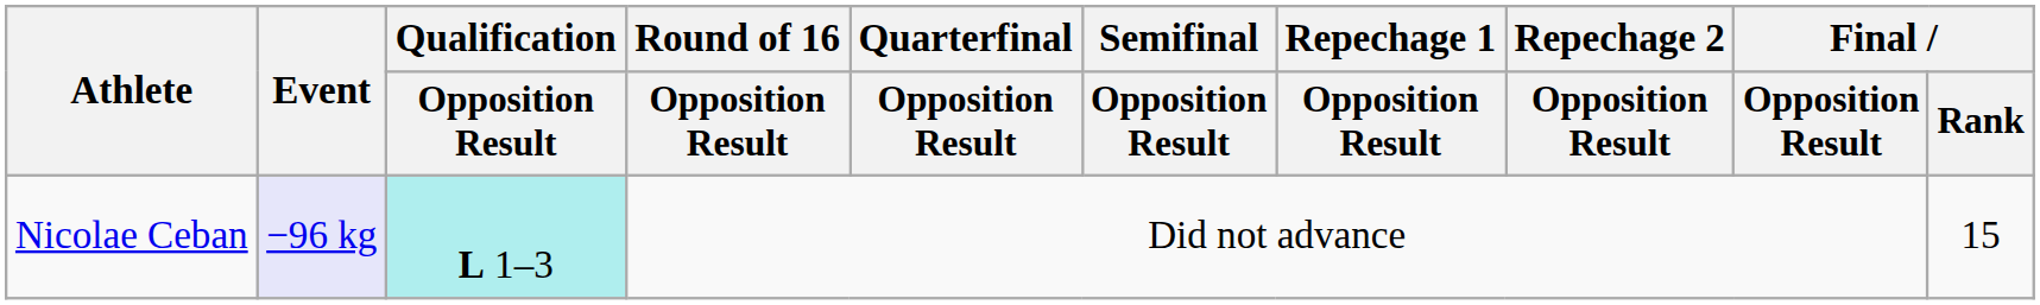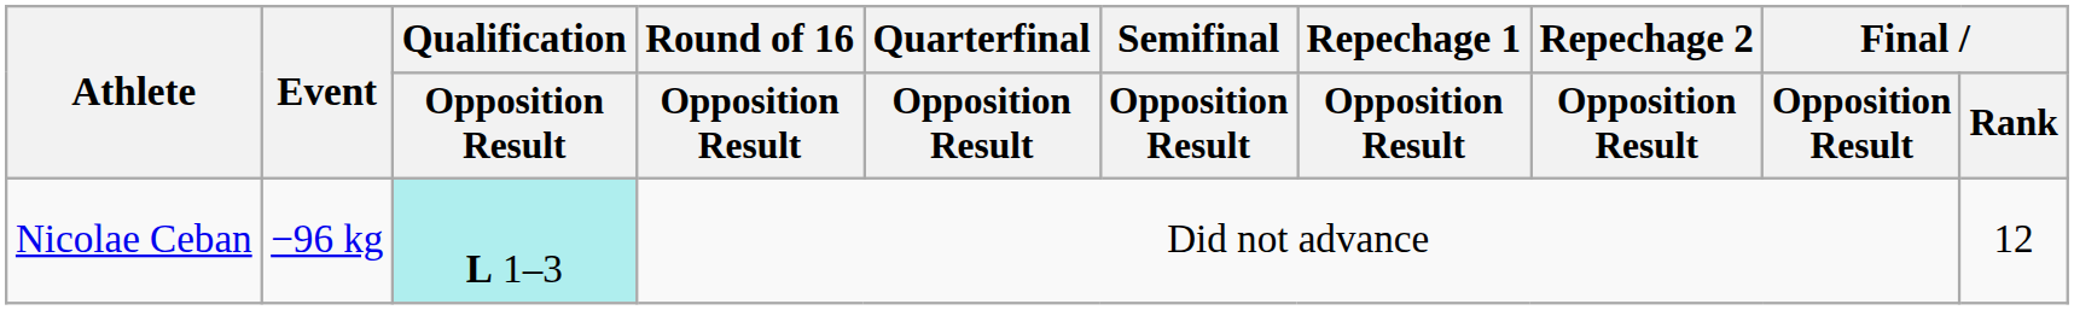Nicolae Ceban | Event: lavender background -> no background
Nicolae Ceban | Final / Rank: 15 -> 12
